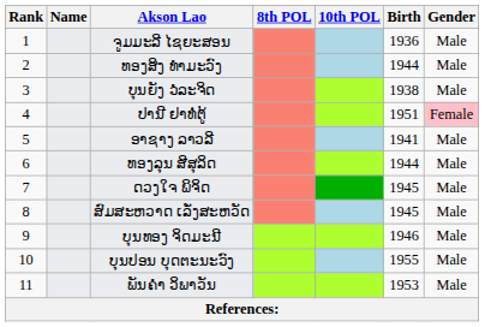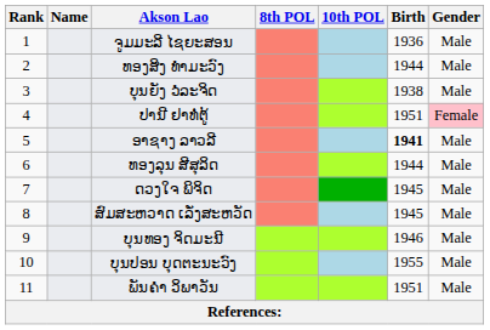ອາຊາງ ລາວລີ | Birth: normal -> bold
ພັນຄຳ ວິພາວັນ | Birth: 1953 -> 1951
